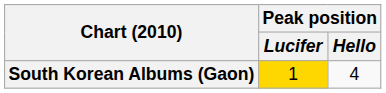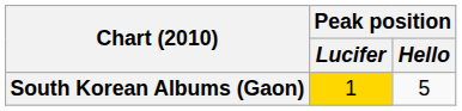South Korean Albums (Gaon) | Peak position / Hello: 4 -> 5
